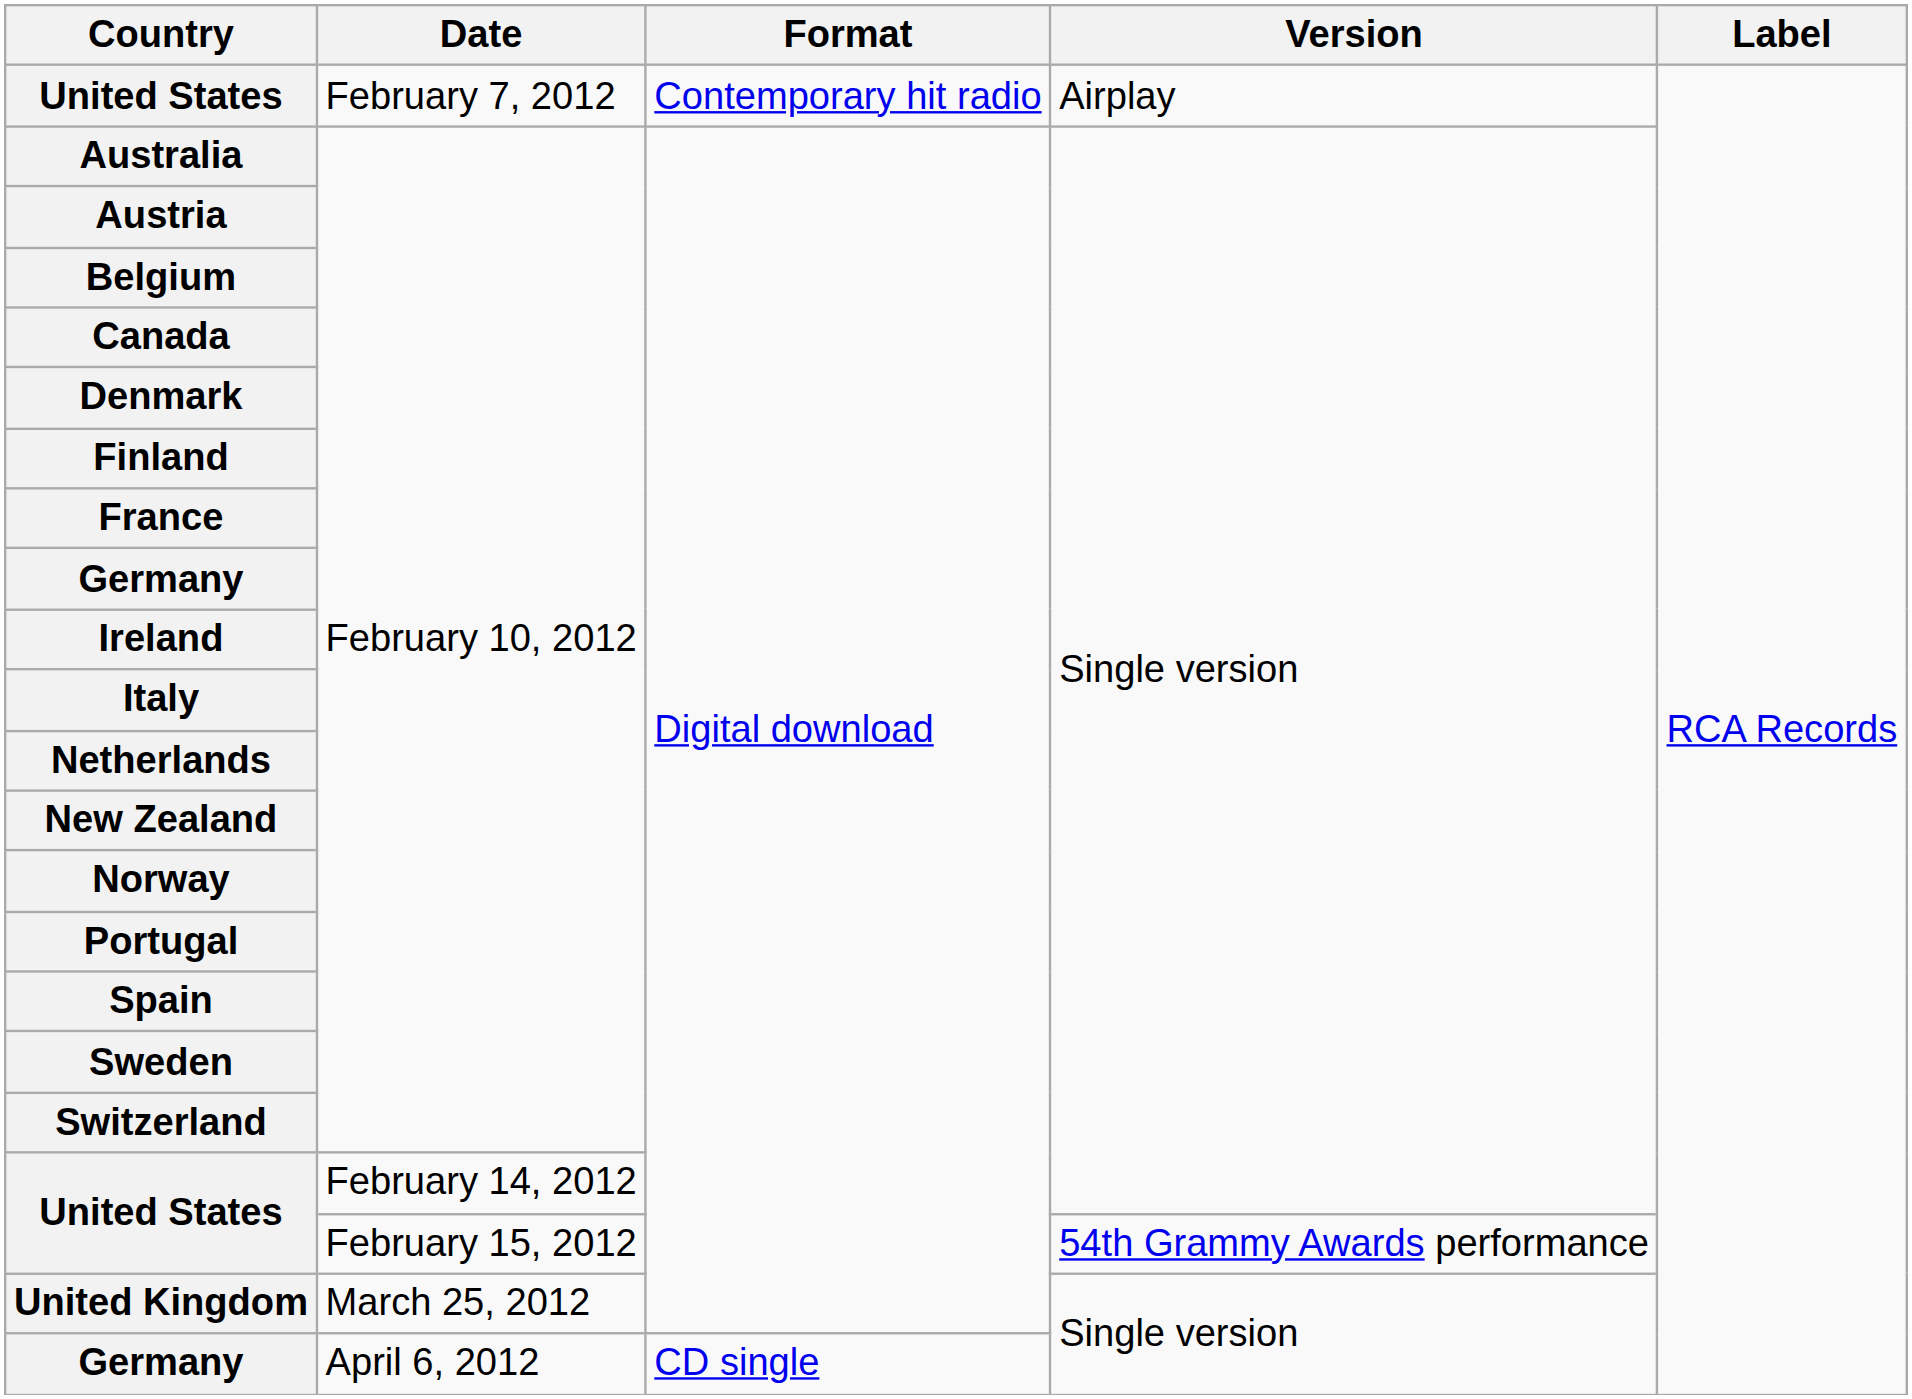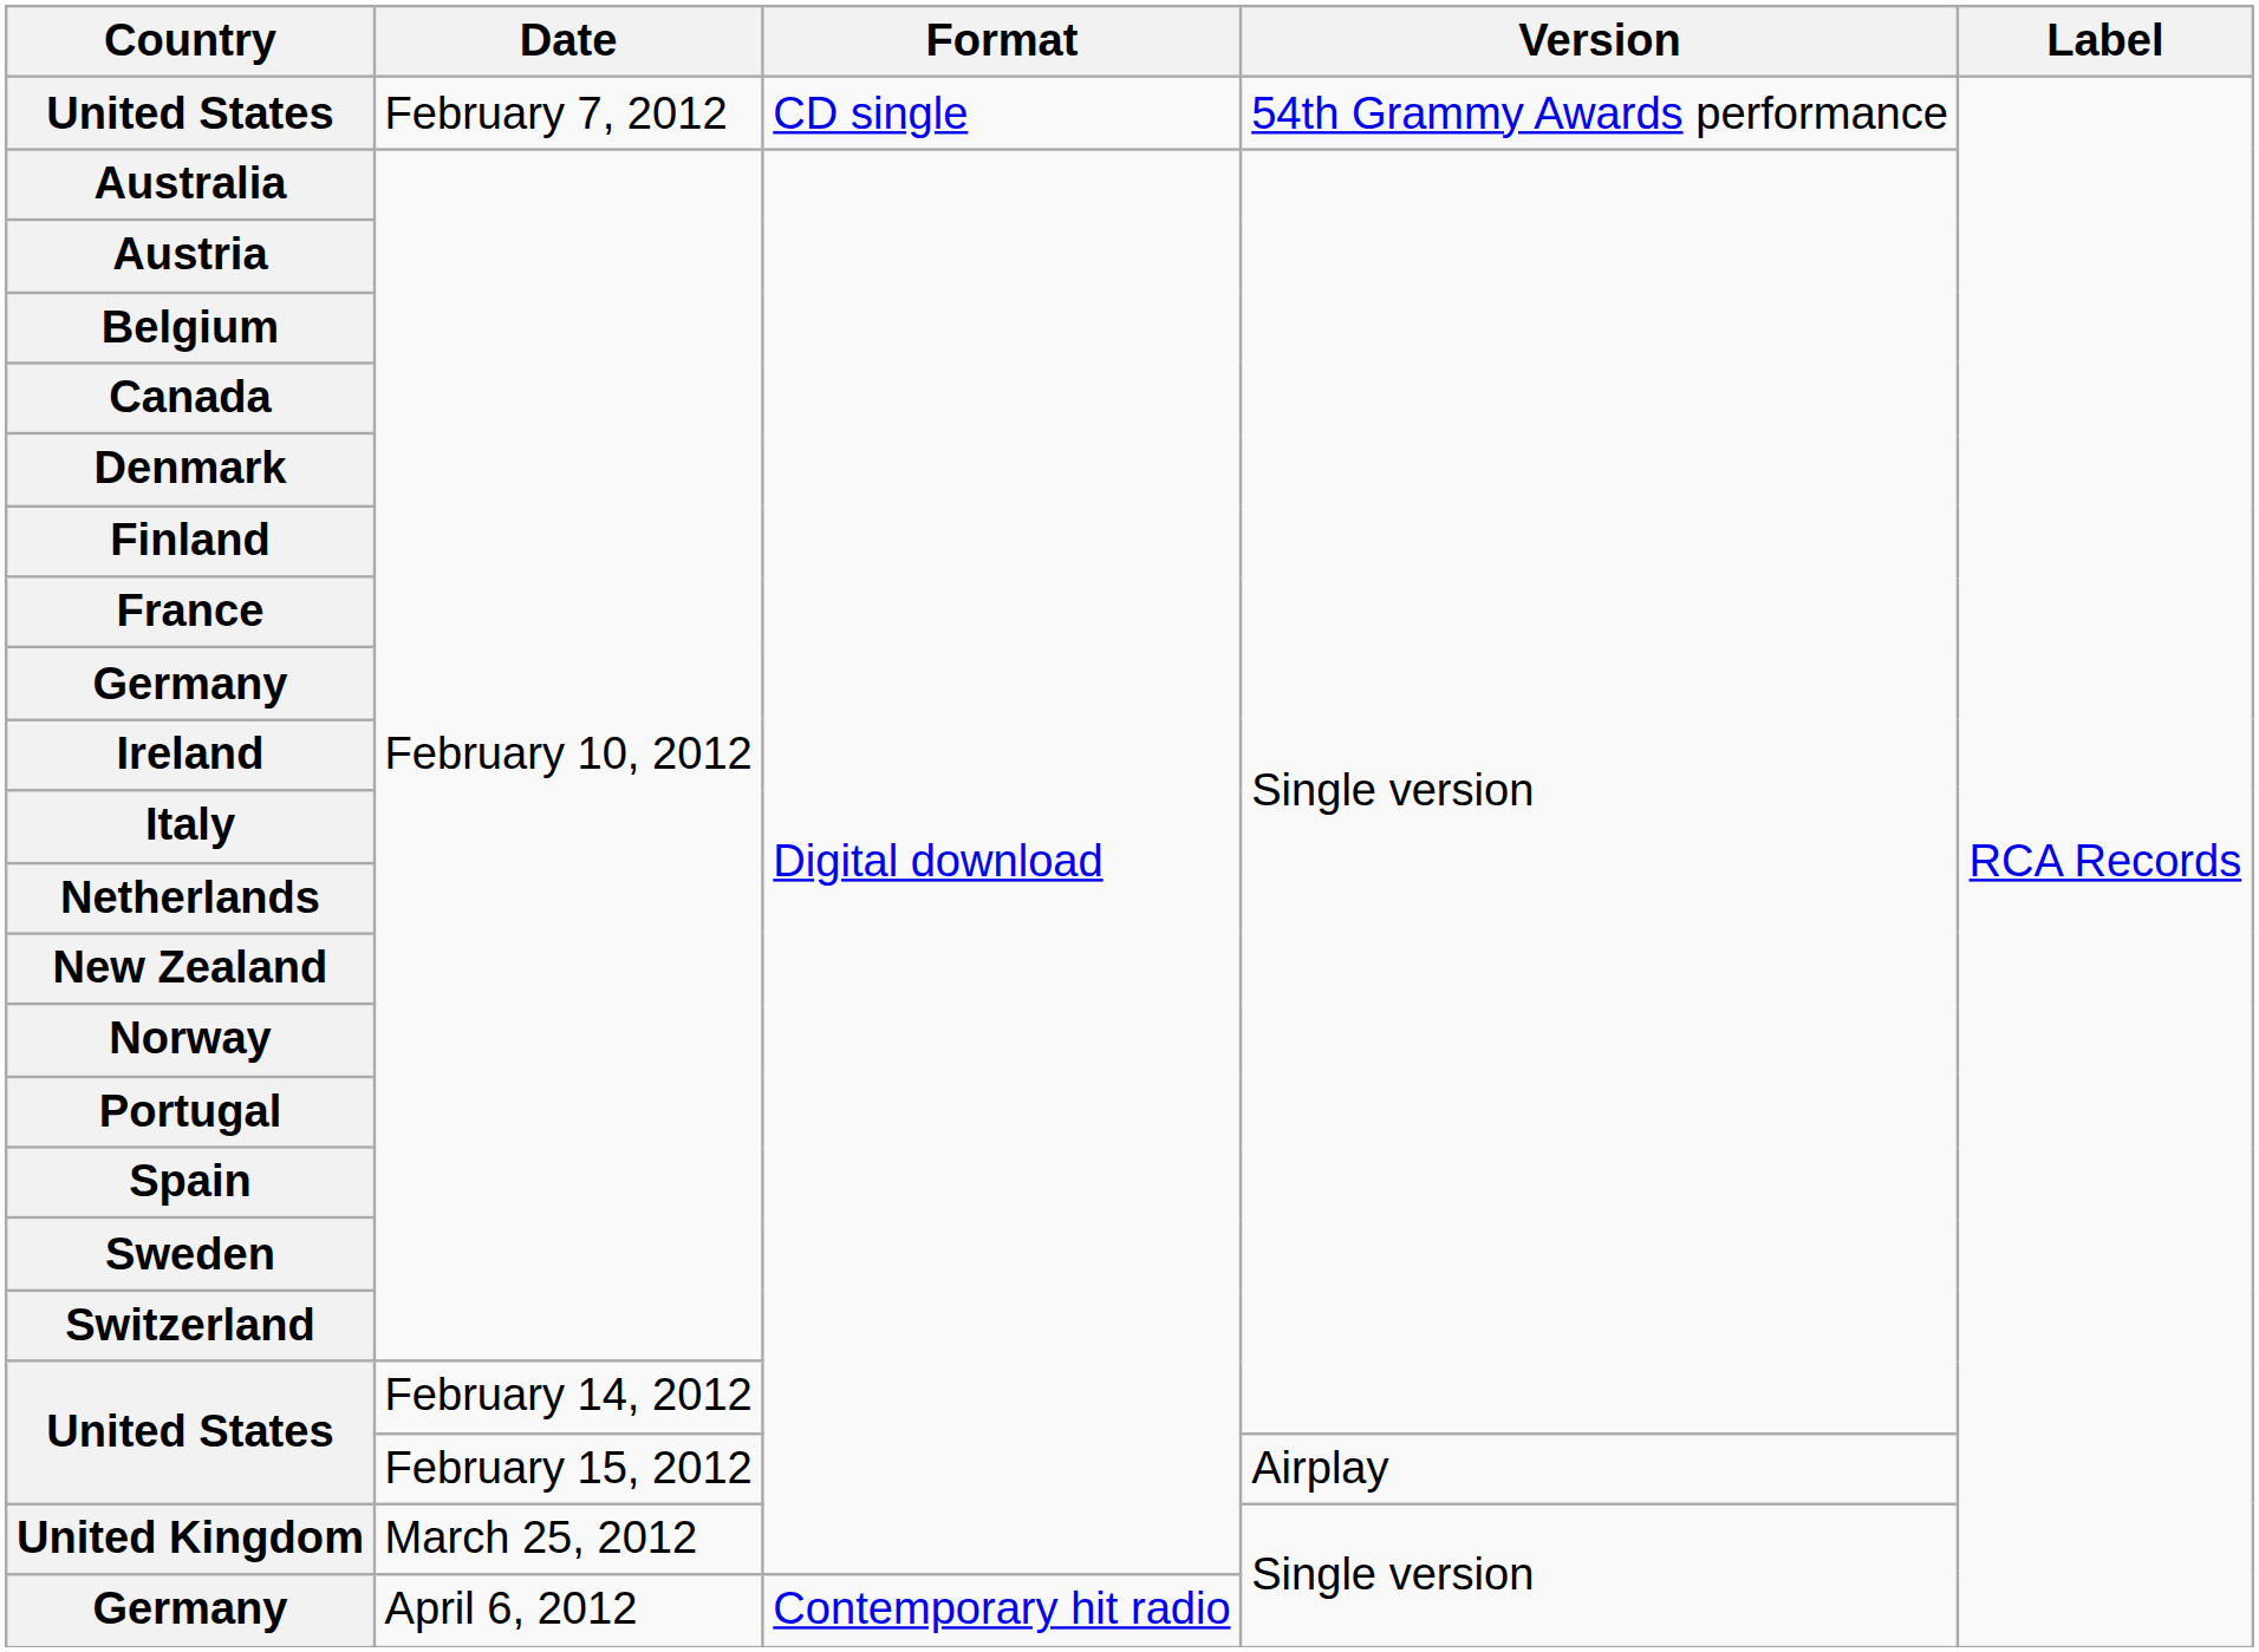February 7, 2012 | Format: Contemporary hit radio -> CD single
February 7, 2012 | Version: Airplay -> 54th Grammy Awards performance
February 15, 2012 | Version: 54th Grammy Awards performance -> Airplay
April 6, 2012 | Format: CD single -> Contemporary hit radio
